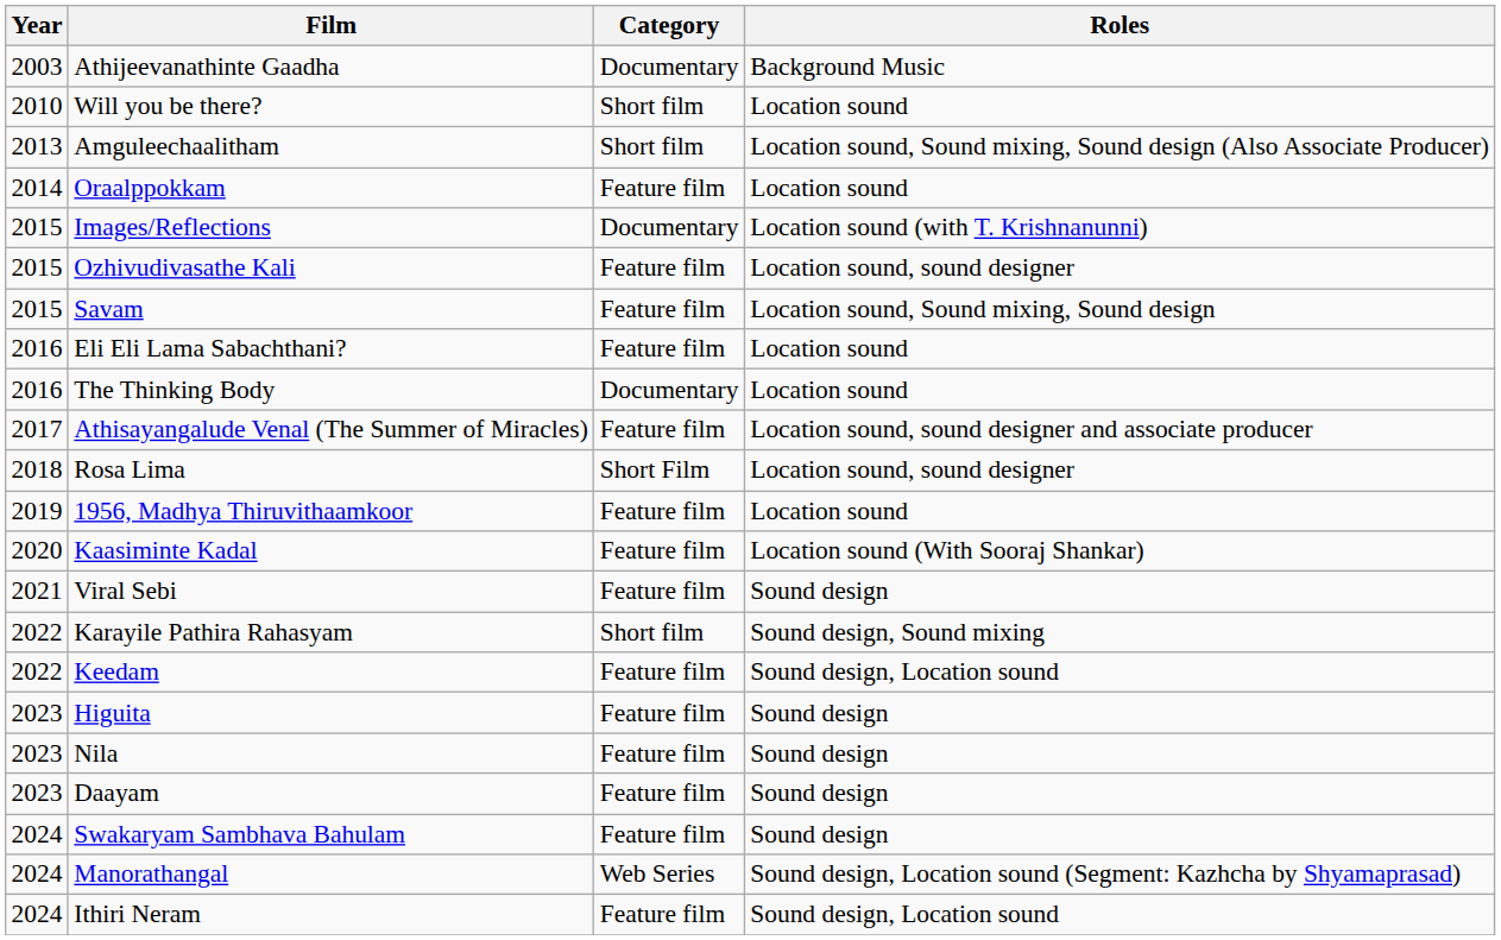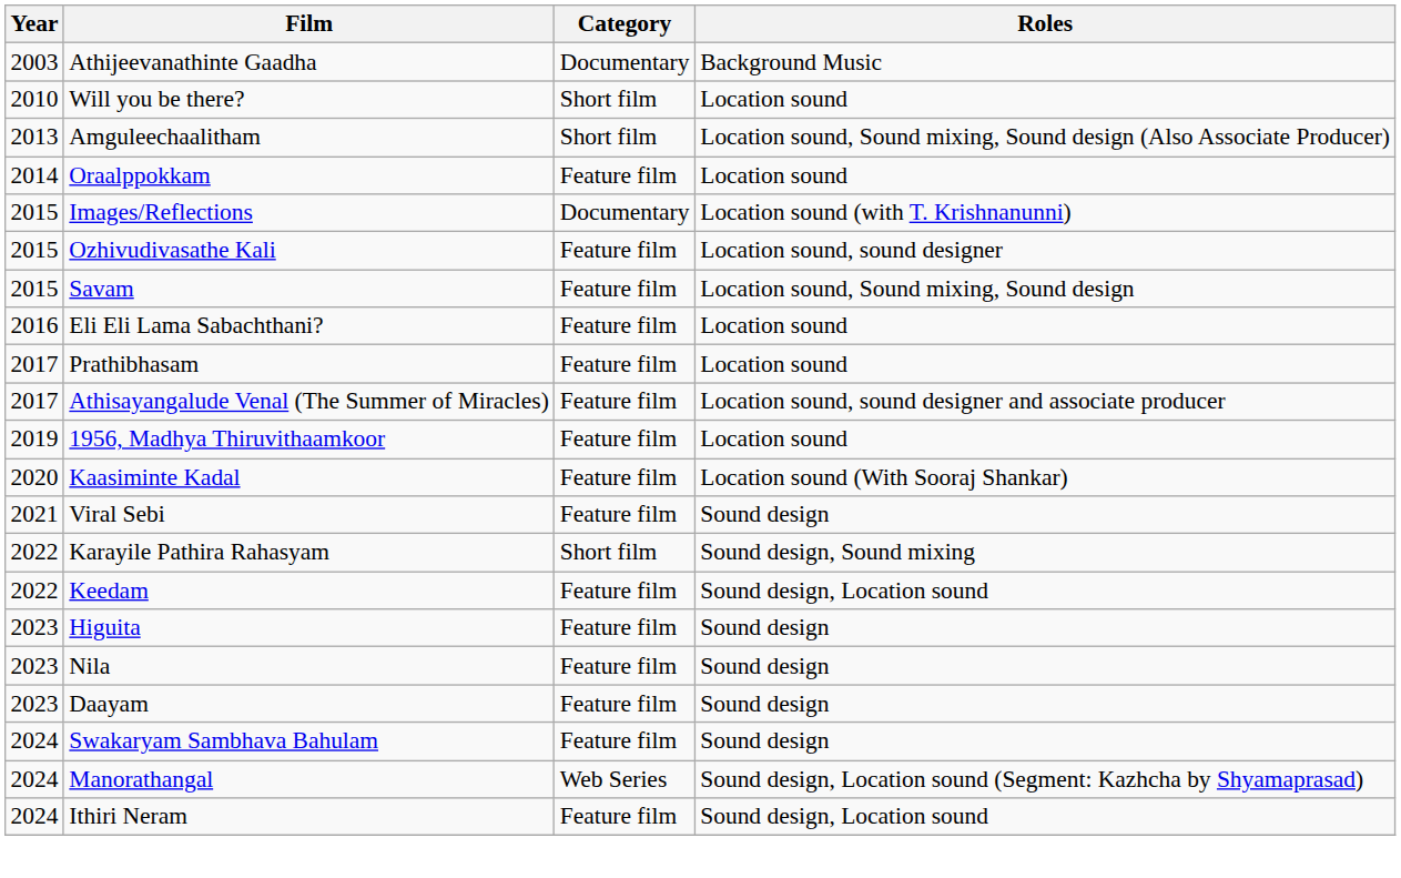- row: 2016 | The Thinking Body | Documentary | Location sound
+ row: 2017 | Prathibhasam | Feature film | Location sound
- row: 2018 | Rosa Lima | Short Film | Location sound, sound designer
